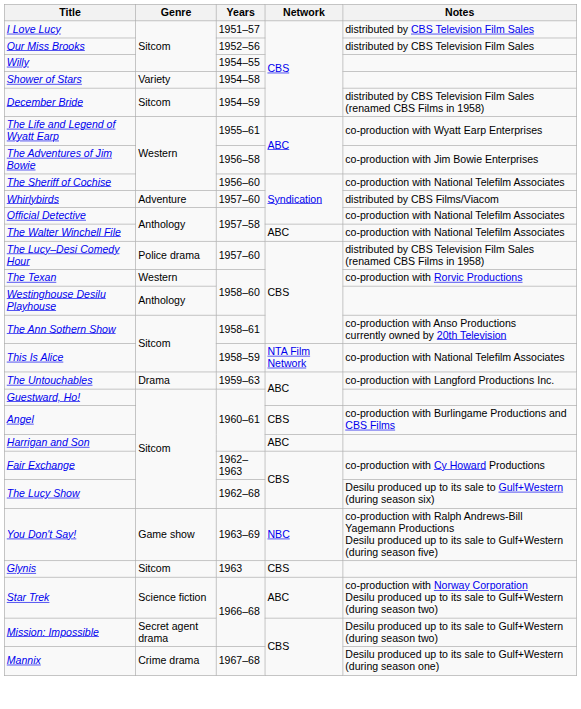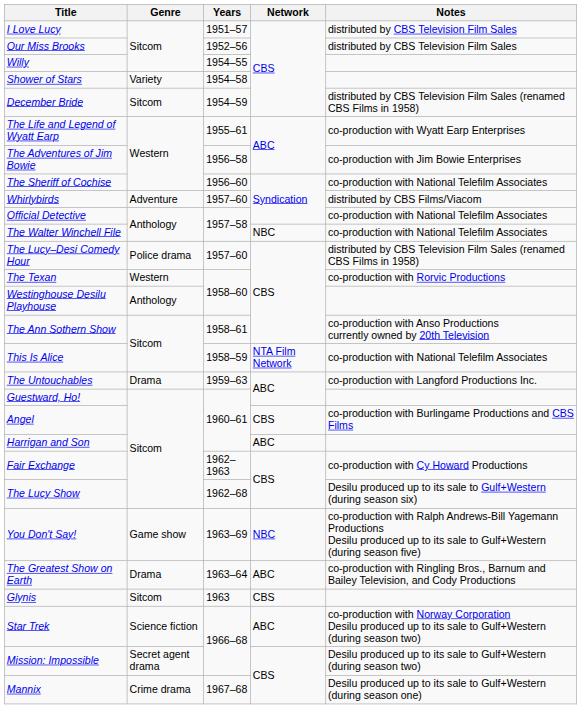The Walter Winchell File | Network: ABC -> NBC
+ row: The Greatest Show on Earth | Drama | 1963–64 | ABC | co-production with Ringling Bros., Barnum and Bailey Television, and Cody Productions
